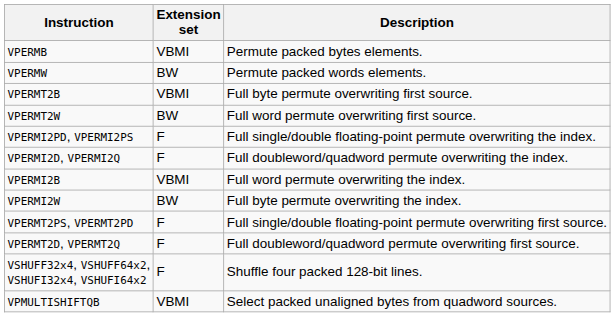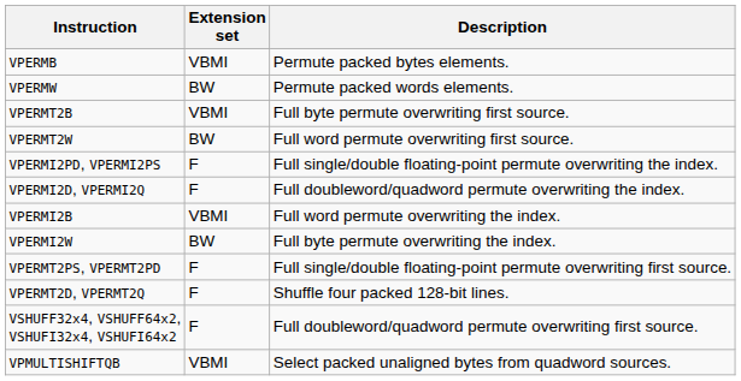VPERMT2D, VPERMT2Q | Description: Full doubleword/quadword permute overwriting first source. -> Shuffle four packed 128-bit lines.
VSHUFF32x4, VSHUFF64x2, VSHUFI32x4, VSHUFI64x2 | Description: Shuffle four packed 128-bit lines. -> Full doubleword/quadword permute overwriting first source.
